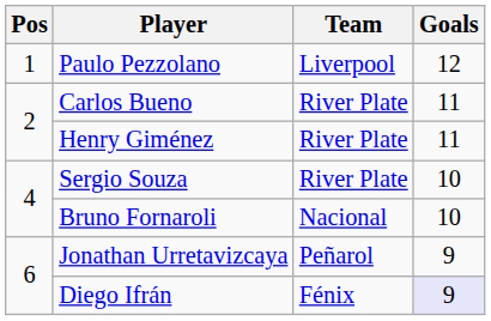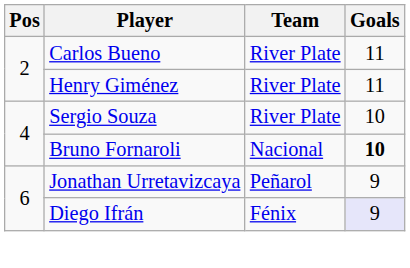- row: 1 | Paulo Pezzolano | Liverpool | 12
Bruno Fornaroli | Goals: normal -> bold
